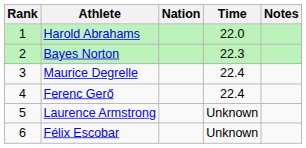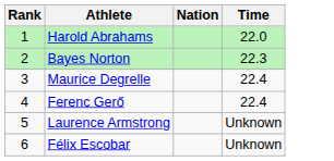- column: Notes
